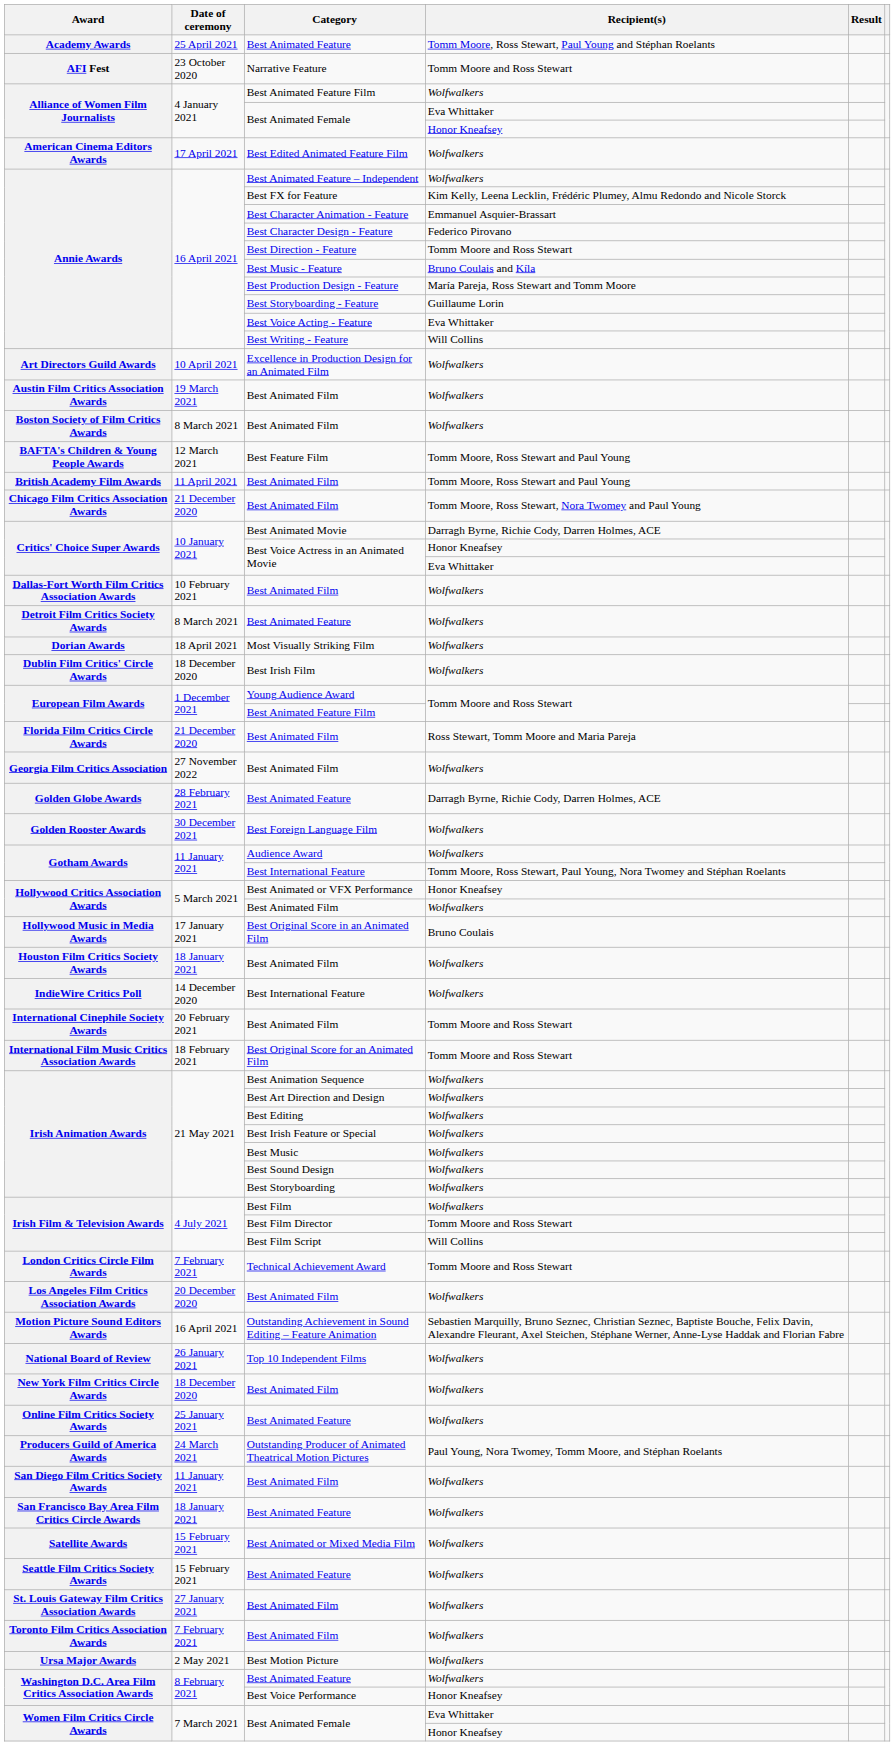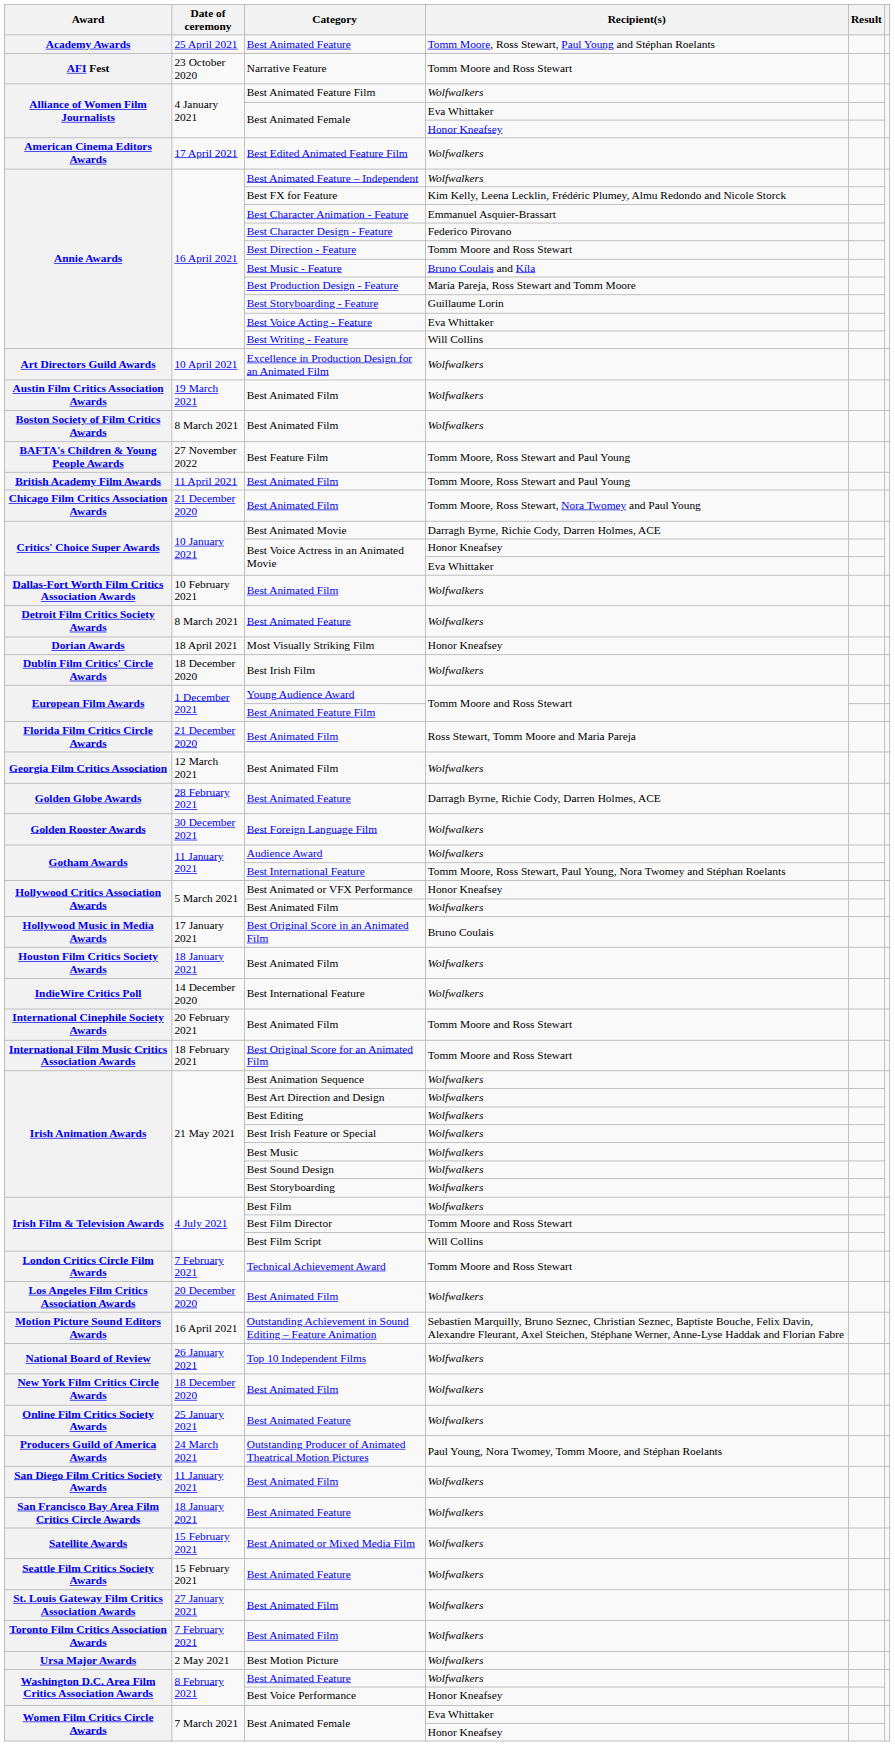BAFTA's Children & Young People Awards | Date of ceremony: 12 March 2021 -> 27 November 2022
Dorian Awards | Recipient(s): Wolfwalkers -> Honor Kneafsey
Georgia Film Critics Association | Date of ceremony: 27 November 2022 -> 12 March 2021
